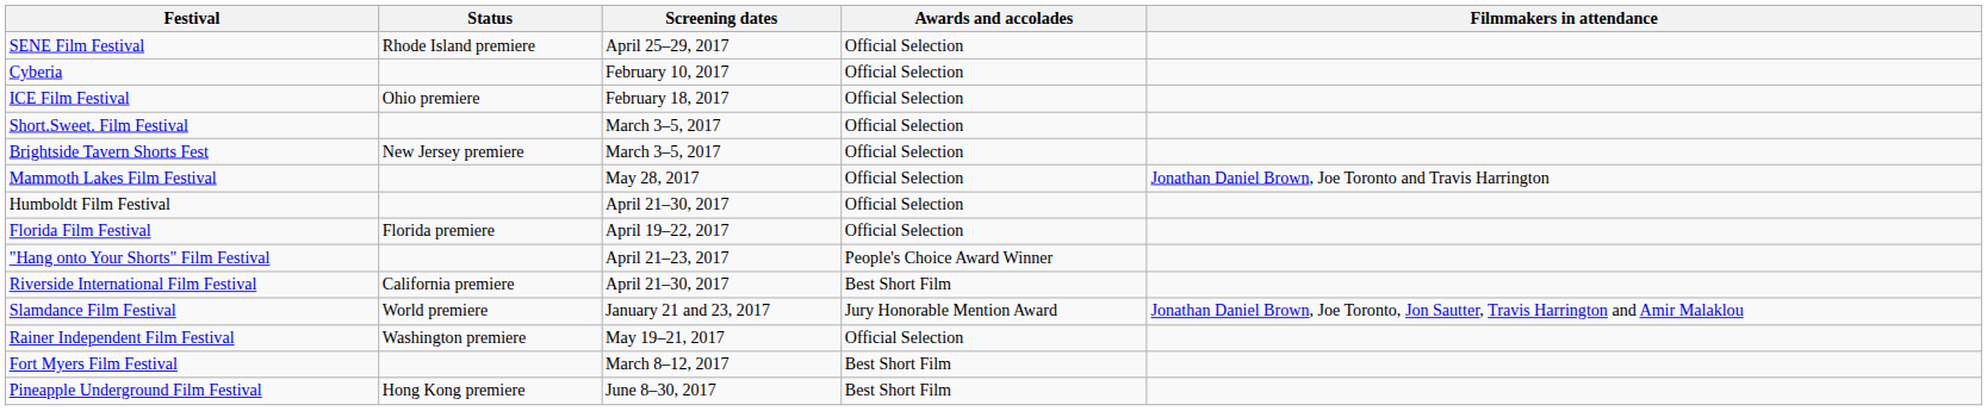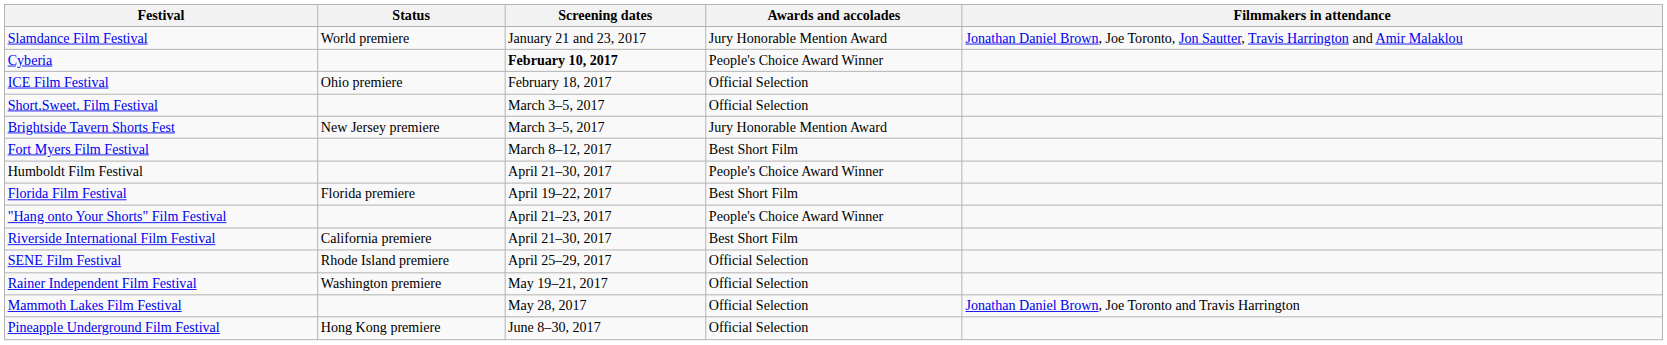rows swapped: Slamdance Film Festival <-> SENE Film Festival
Cyberia | Screening dates: normal -> bold
Cyberia | Awards and accolades: Official Selection -> People's Choice Award Winner
Brightside Tavern Shorts Fest | Awards and accolades: Official Selection -> Jury Honorable Mention Award
rows swapped: Fort Myers Film Festival <-> Mammoth Lakes Film Festival
Humboldt Film Festival | Awards and accolades: Official Selection -> People's Choice Award Winner
Florida Film Festival | Awards and accolades: Official Selection -> Best Short Film
Pineapple Underground Film Festival | Awards and accolades: Best Short Film -> Official Selection
